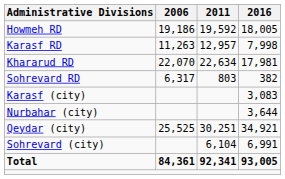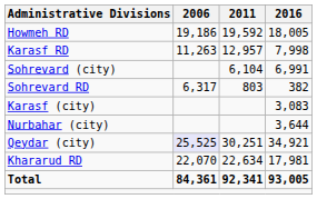rows swapped: Khararud RD <-> Sohrevard (city)
Qeydar (city) | 2006: no background -> lavender background
